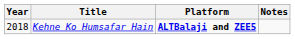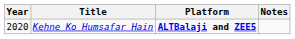Kehne Ko Humsafar Hain | Year: 2018 -> 2020
